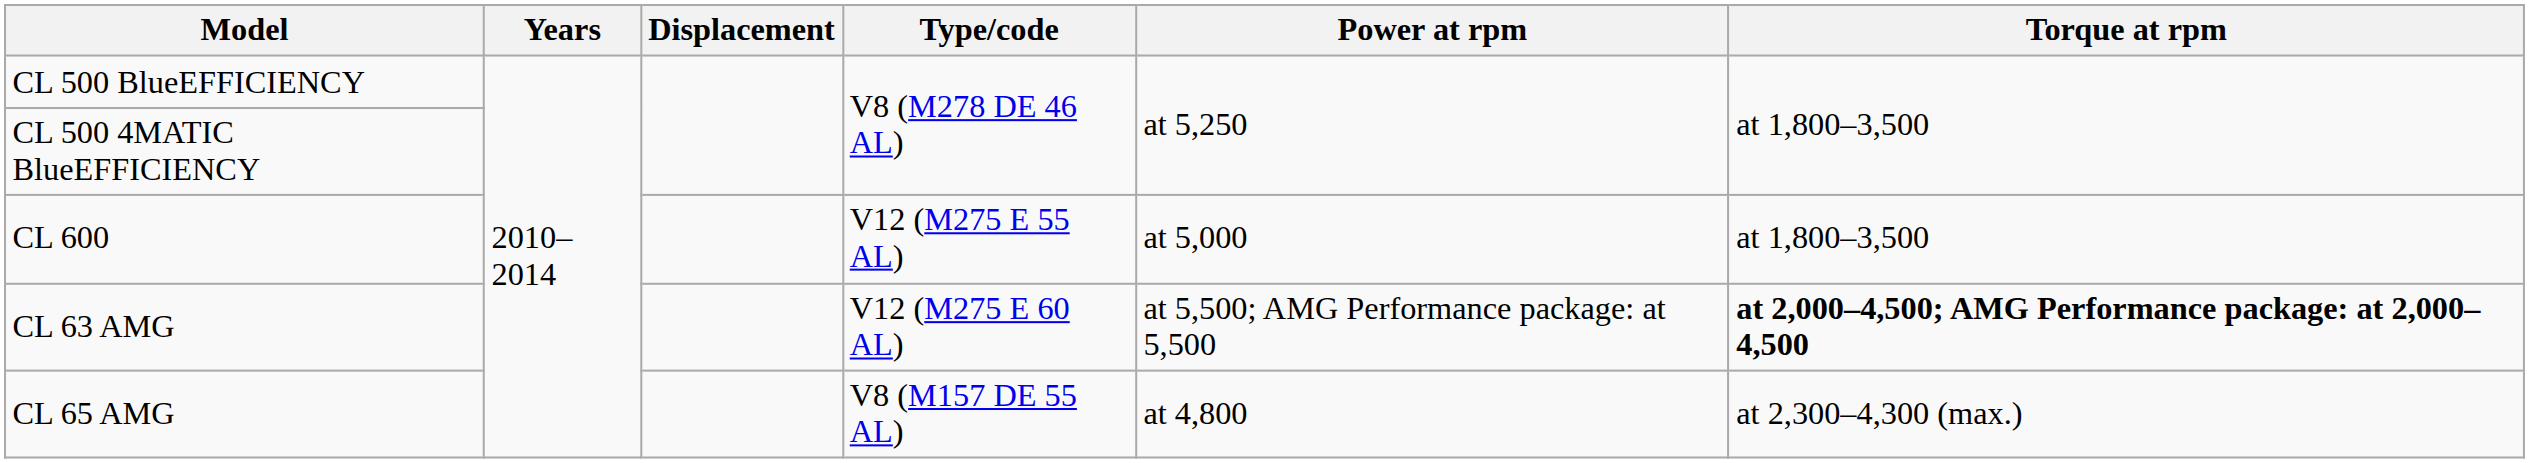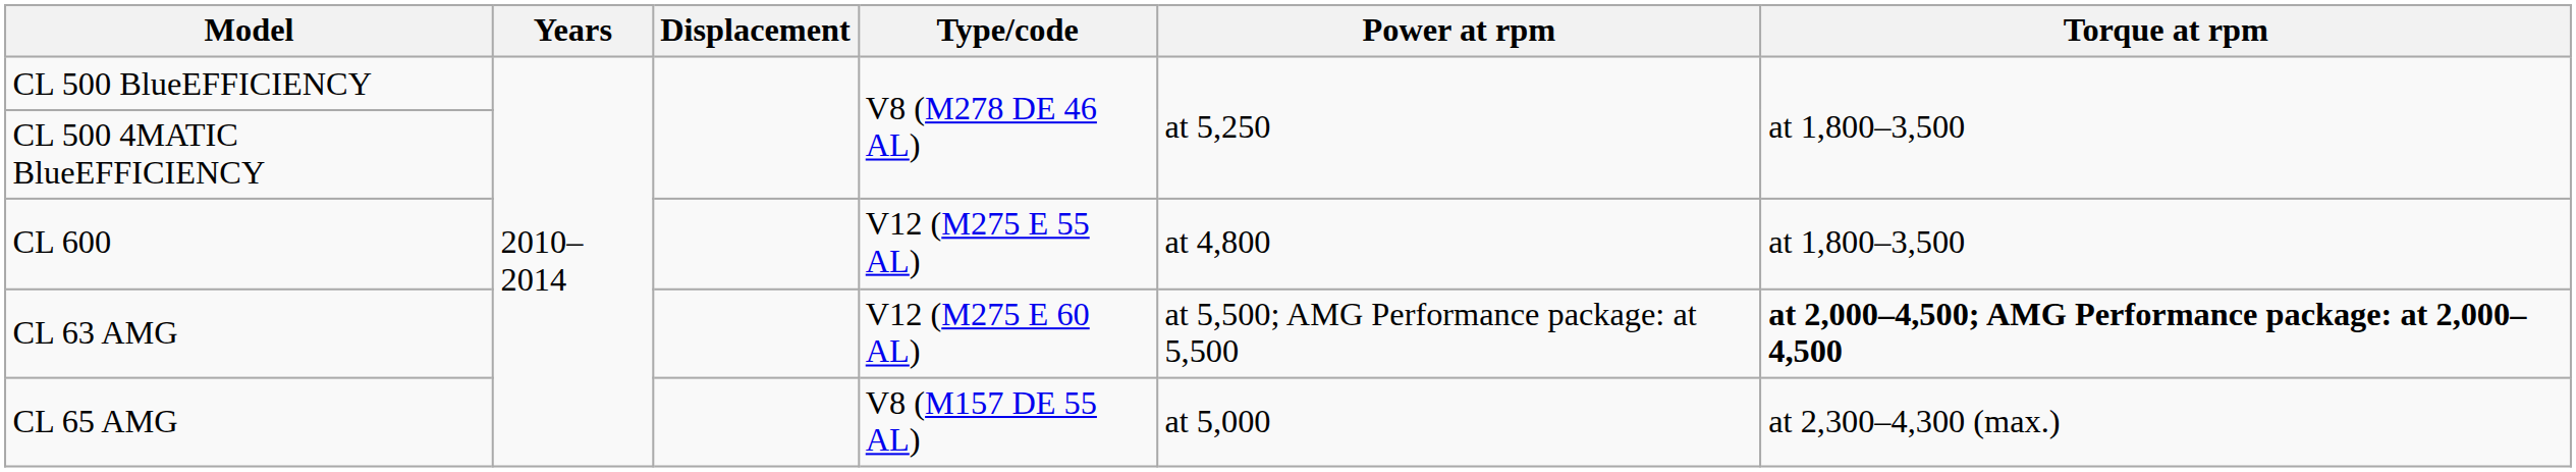CL 600 | Power at rpm: at 5,000 -> at 4,800
CL 65 AMG | Power at rpm: at 4,800 -> at 5,000
